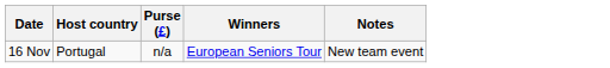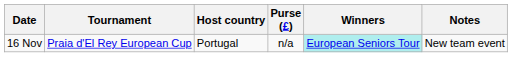+ column: Tournament | Praia d'El Rey European Cup
16 Nov | Winners: no background -> paleturquoise background
